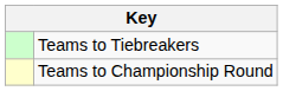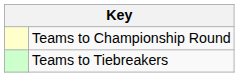rows swapped: Teams to Championship Round <-> Teams to Tiebreakers
